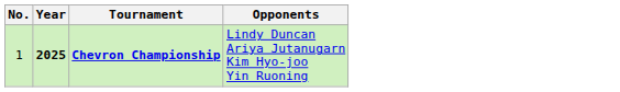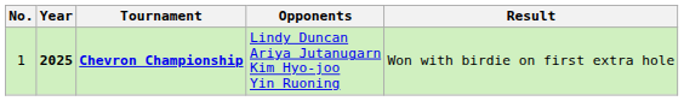+ column: Result | Won with birdie on first extra hole
